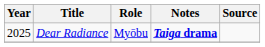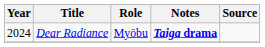Dear Radiance | Year: 2025 -> 2024
